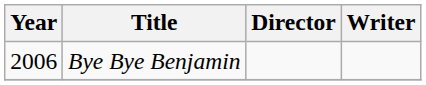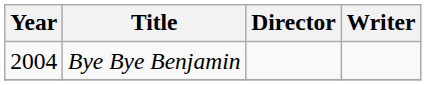Bye Bye Benjamin | Year: 2006 -> 2004
